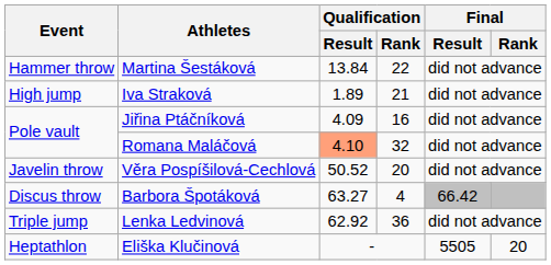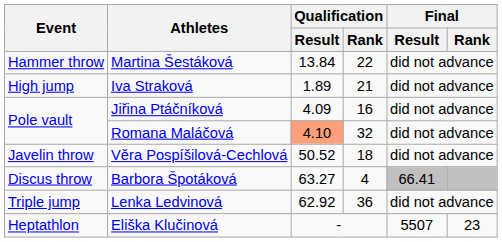Věra Pospíšilová-Cechlová | Qualification / Rank: 20 -> 18
Barbora Špotáková | Final / Result: 66.42 -> 66.41
Eliška Klučinová | Final / Result: 5505 -> 5507
Eliška Klučinová | Final / Rank: 20 -> 23
